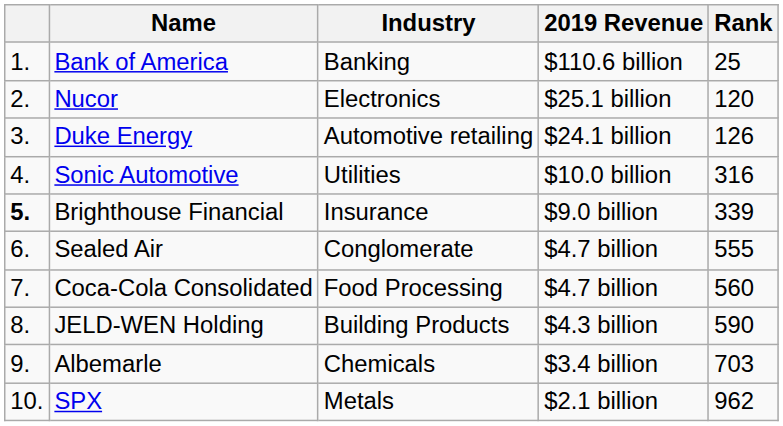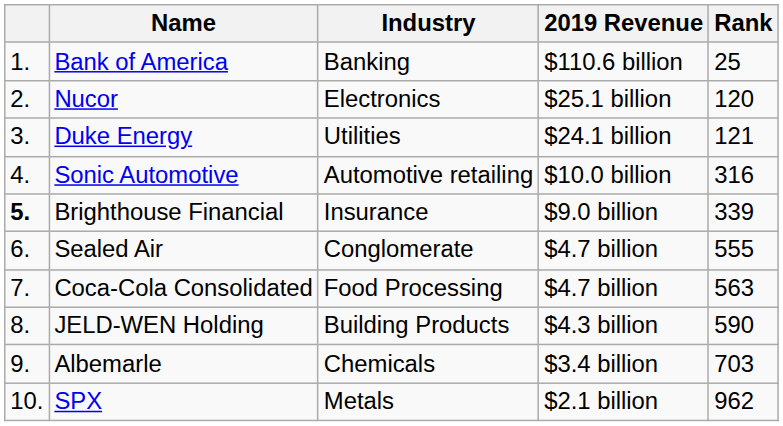Duke Energy | Industry: Automotive retailing -> Utilities
Duke Energy | Rank: 126 -> 121
Sonic Automotive | Industry: Utilities -> Automotive retailing
Coca-Cola Consolidated | Rank: 560 -> 563
